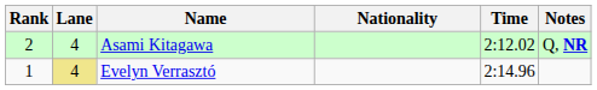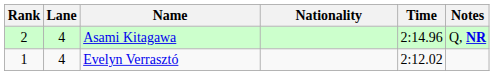Asami Kitagawa | Time: 2:12.02 -> 2:14.96
Evelyn Verrasztó | Lane: khaki background -> no background
Evelyn Verrasztó | Time: 2:14.96 -> 2:12.02
